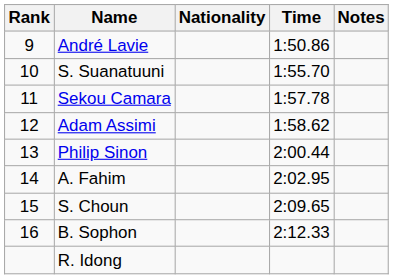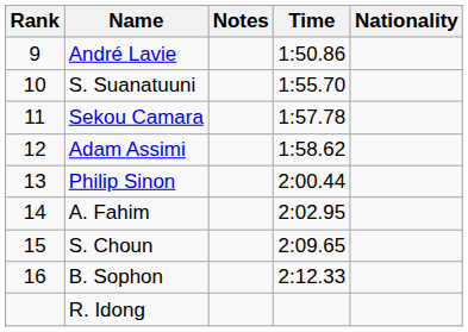columns swapped: Nationality <-> Notes
